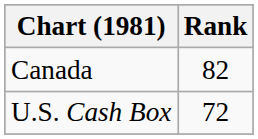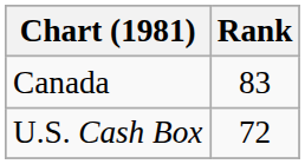Canada | Rank: 82 -> 83
